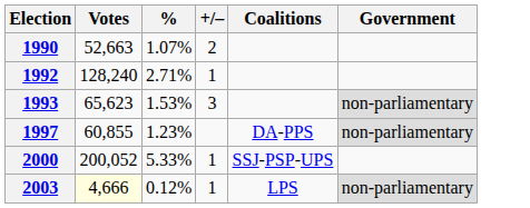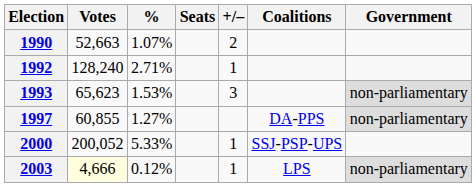+ column: Seats
1997 | %: 1.23% -> 1.27%
